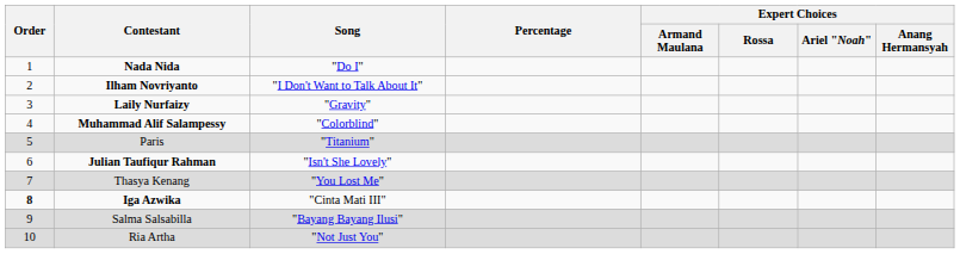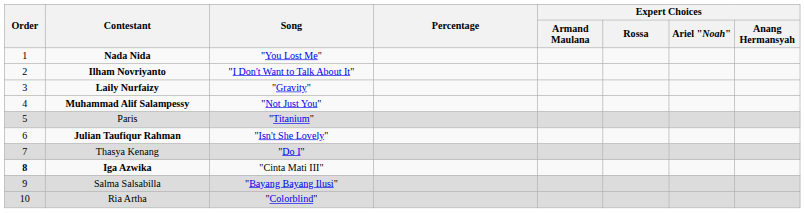Nada Nida | Song: "Do I" -> "You Lost Me"
Muhammad Alif Salampessy | Song: "Colorblind" -> "Not Just You"
Thasya Kenang | Song: "You Lost Me" -> "Do I"
Ria Artha | Song: "Not Just You" -> "Colorblind"
